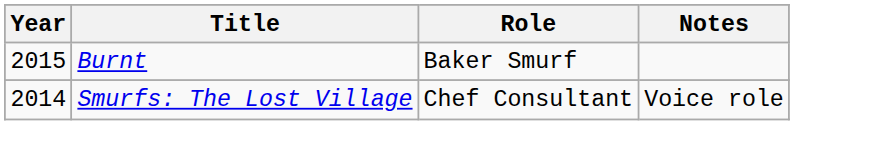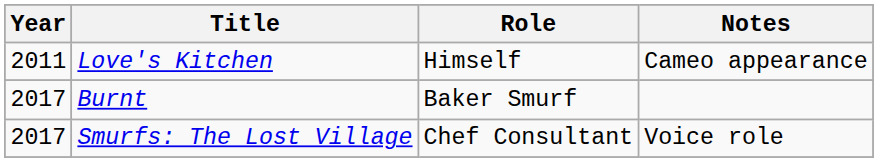+ row: 2011 | Love's Kitchen | Himself | Cameo appearance
Burnt | Year: 2015 -> 2017
Smurfs: The Lost Village | Year: 2014 -> 2017
